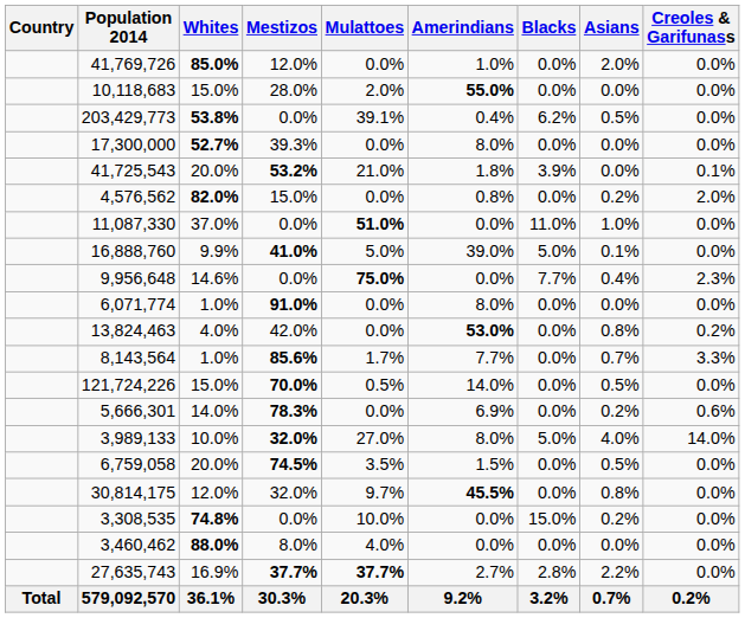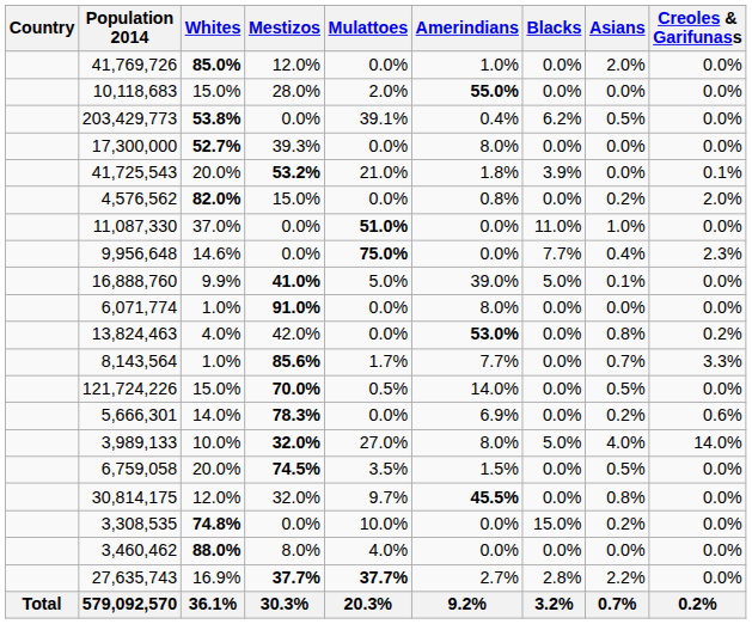rows swapped: 9,956,648 <-> 16,888,760
